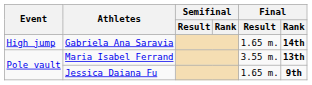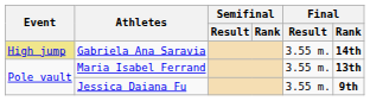Gabriela Ana Saravia | Event: no background -> khaki background
Gabriela Ana Saravia | Final / Result: 1.65 m. -> 3.55 m.
Jessica Daiana Fu | Final / Result: 1.65 m. -> 3.55 m.
